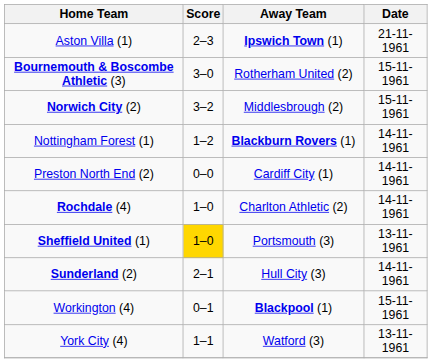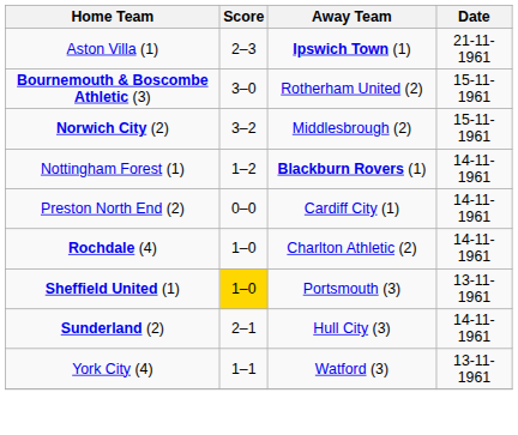- row: Workington (4) | 0–1 | Blackpool (1) | 15-11-1961
